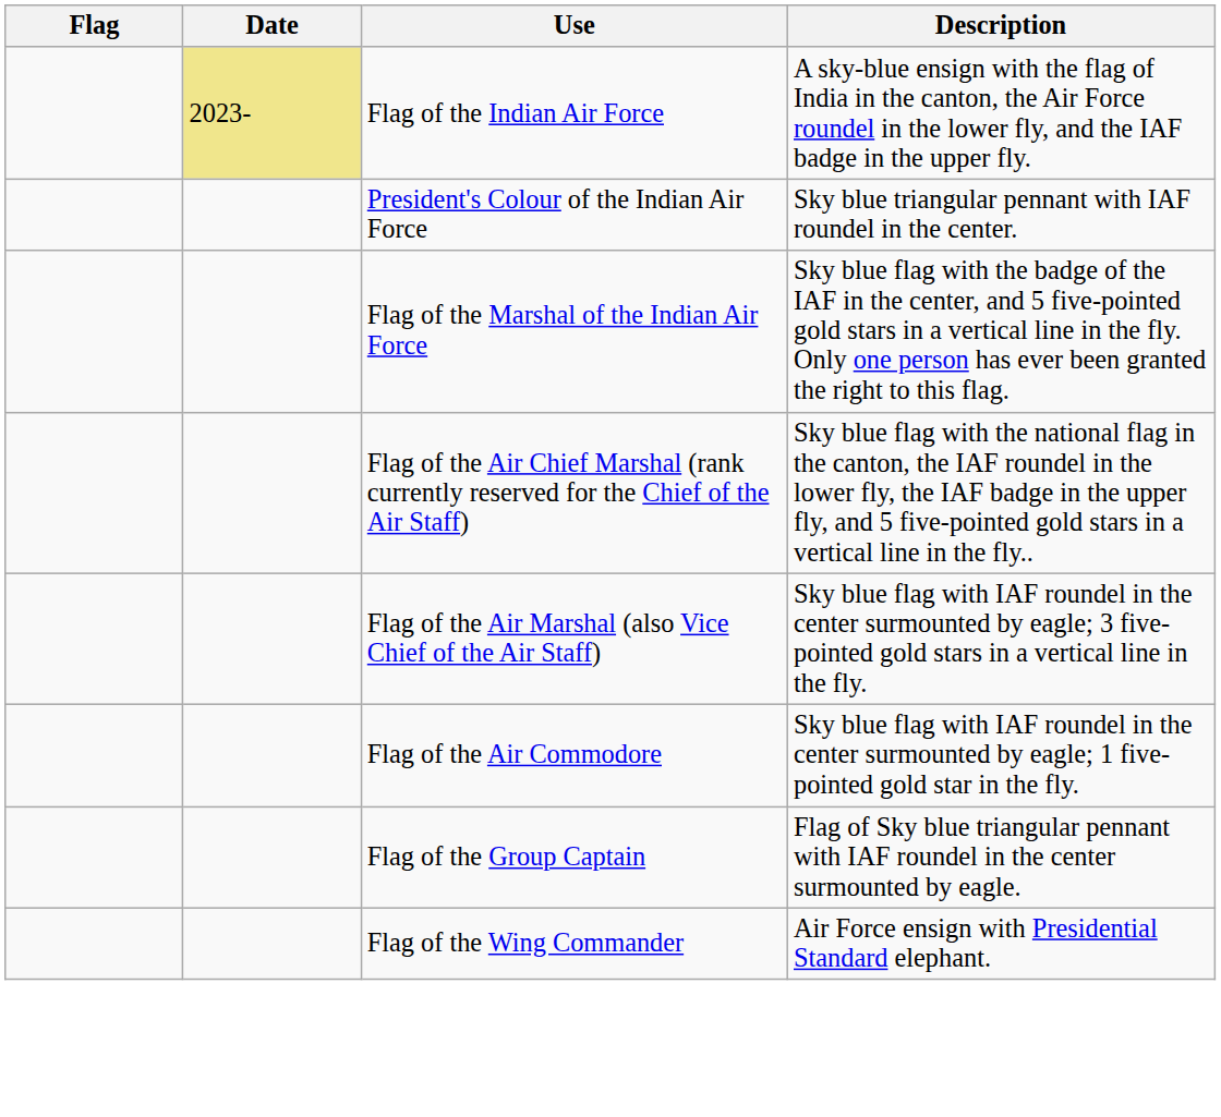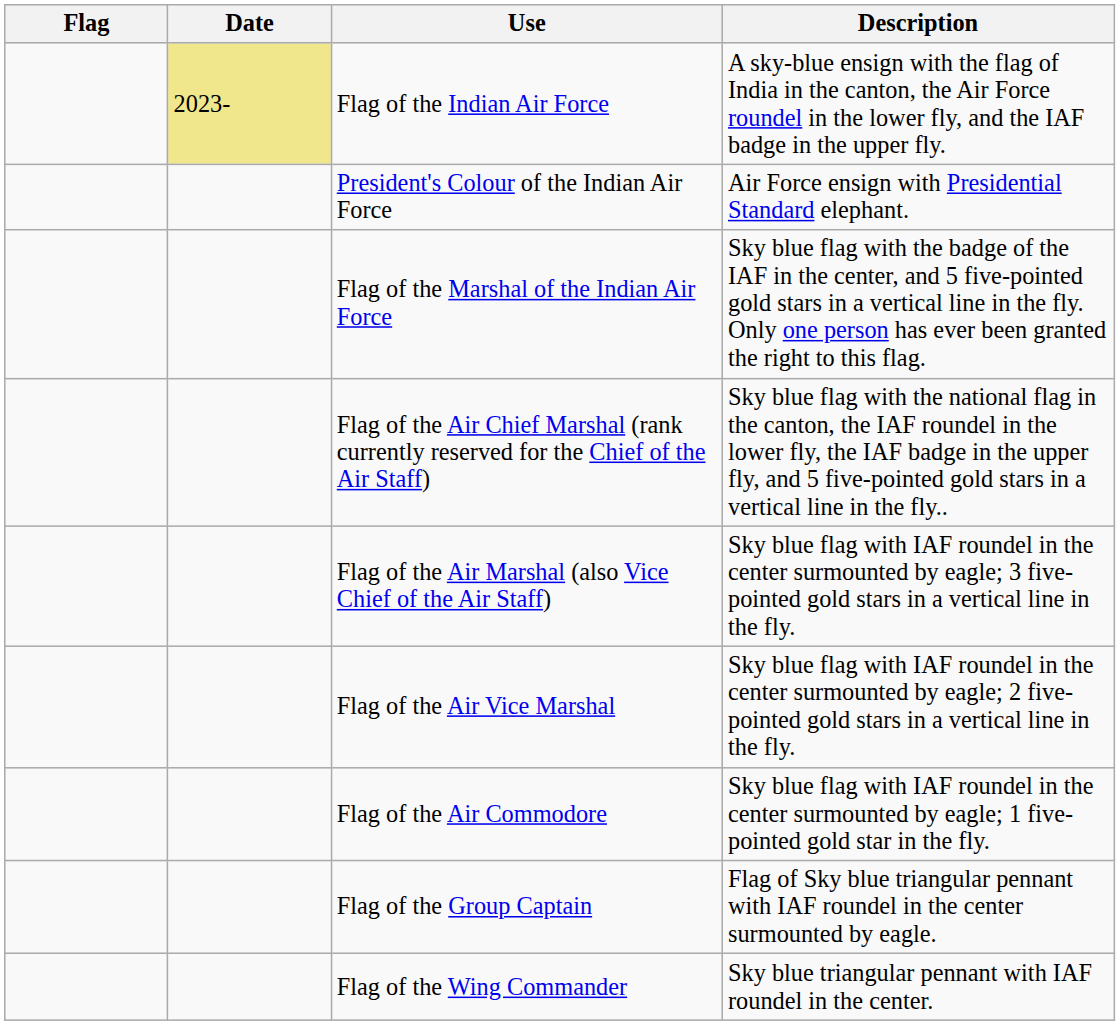President's Colour of the Indian Air Force | Description: Sky blue triangular pennant with IAF roundel in the center. -> Air Force ensign with Presidential Standard elephant.
+ row: Flag of the Air Vice Marshal | Sky blue flag with IAF roundel in the center surmounted by eagle; 2 five-pointed gold stars in a vertical line in the fly.
Flag of the Wing Commander | Description: Air Force ensign with Presidential Standard elephant. -> Sky blue triangular pennant with IAF roundel in the center.
